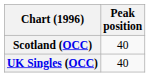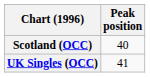UK Singles (OCC) | Peak position: 40 -> 41
